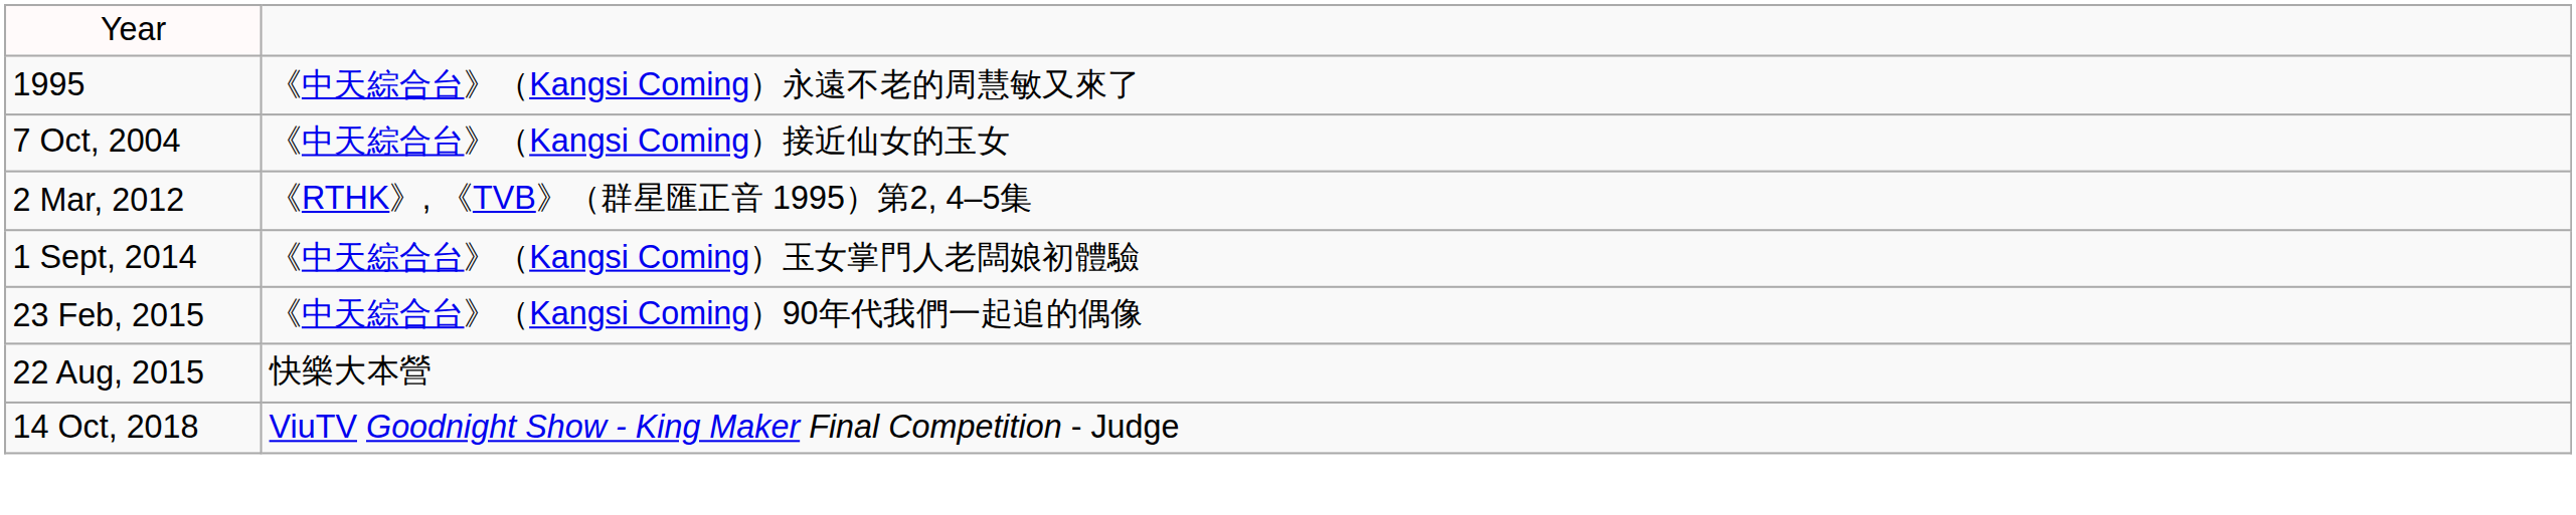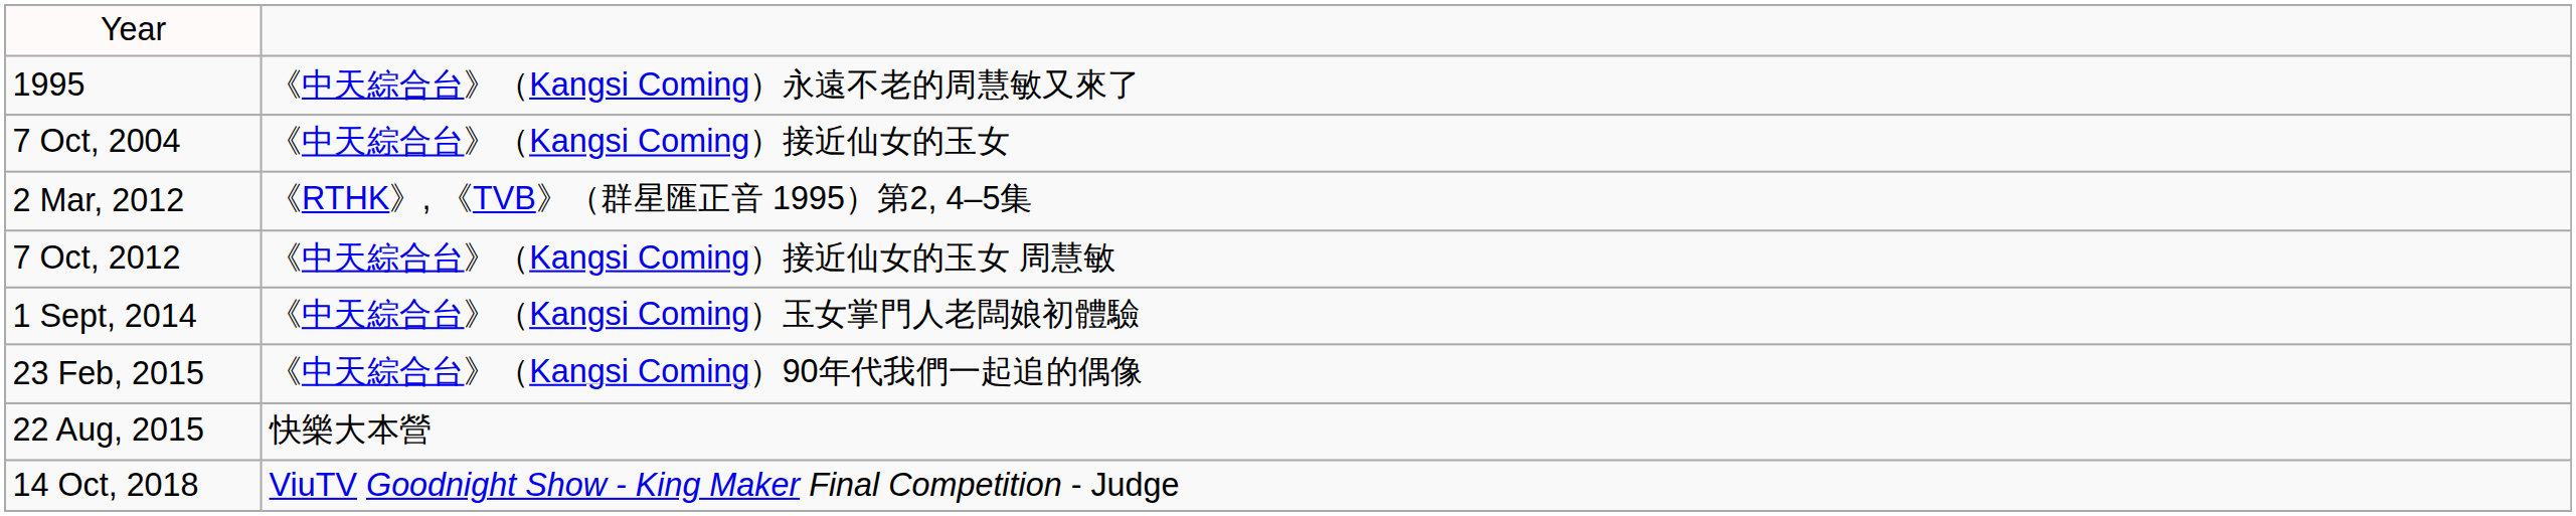+ row: 7 Oct, 2012 | 《中天綜合台》（Kangsi Coming）接近仙女的玉女 周慧敏
